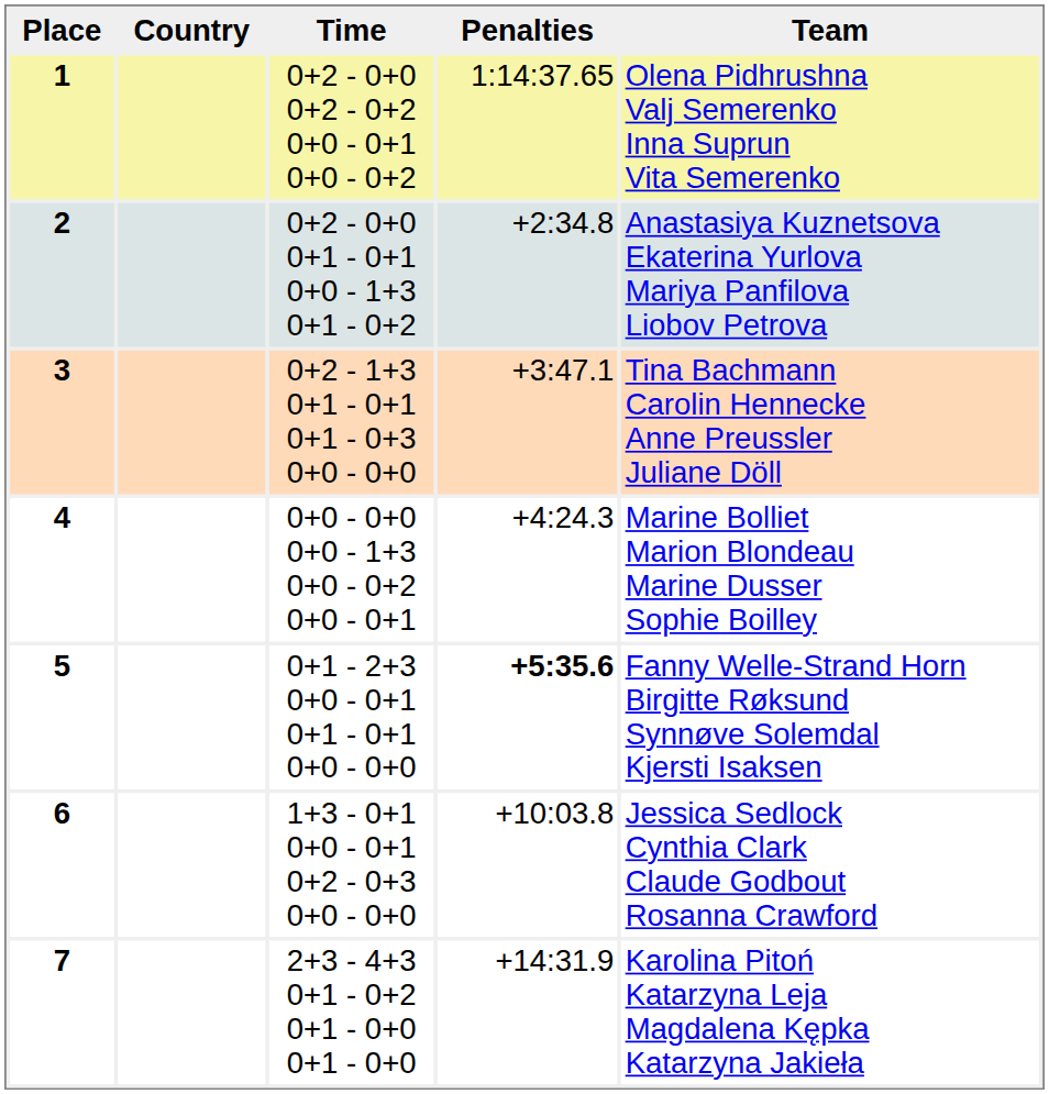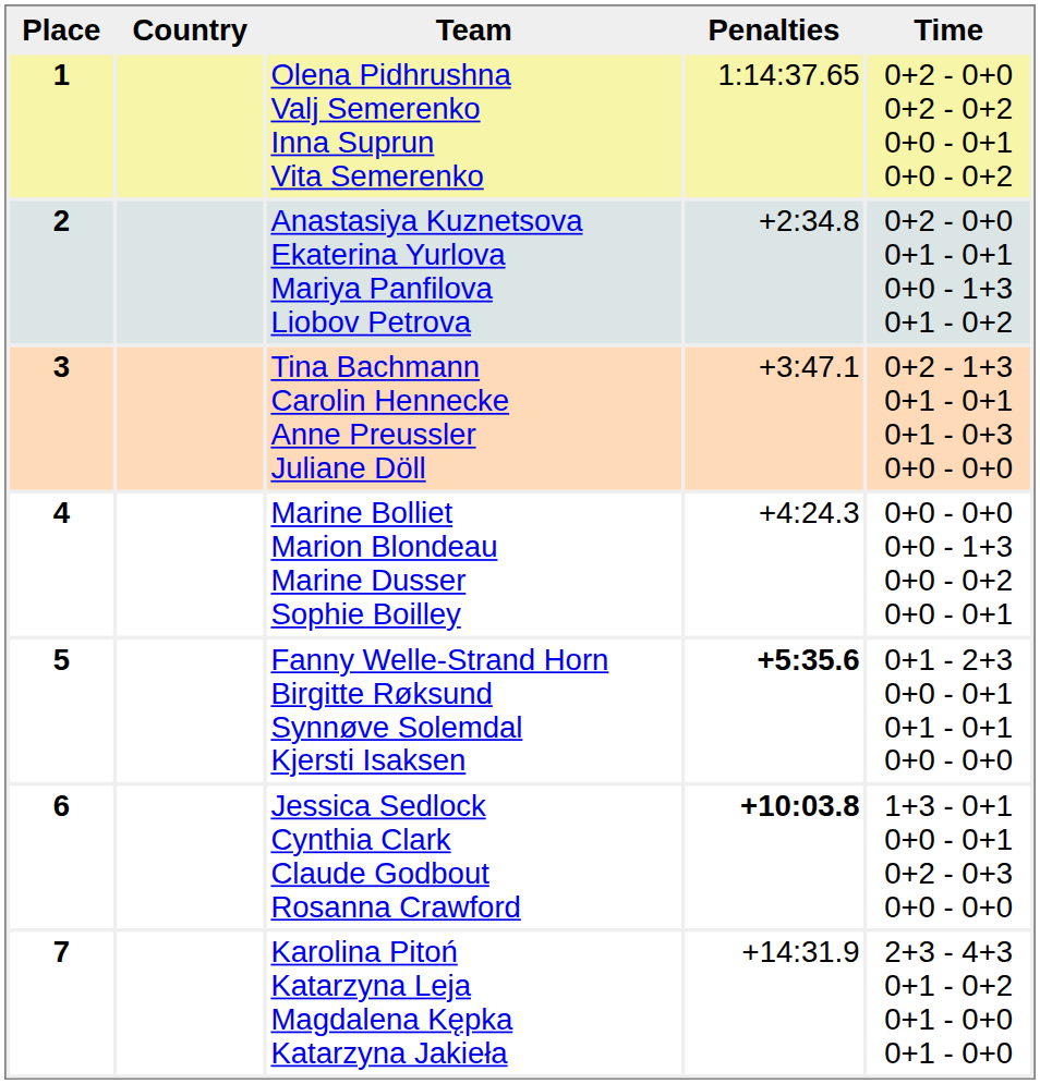columns swapped: Team <-> Time
6 | Penalties: normal -> bold
